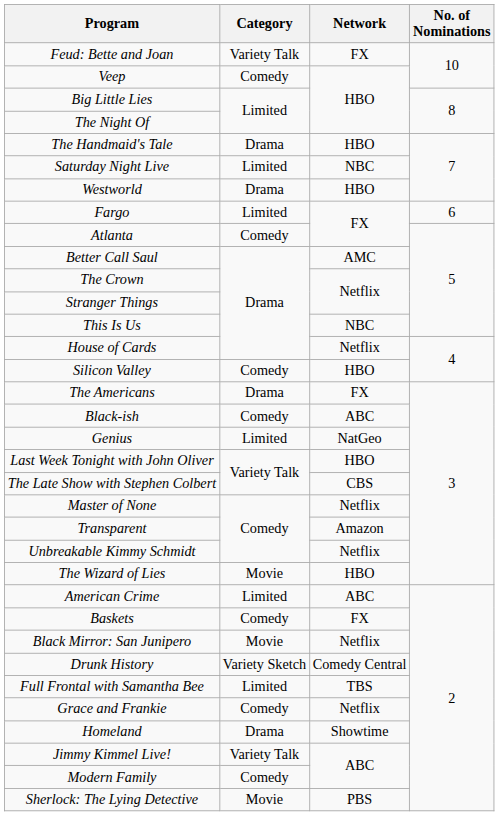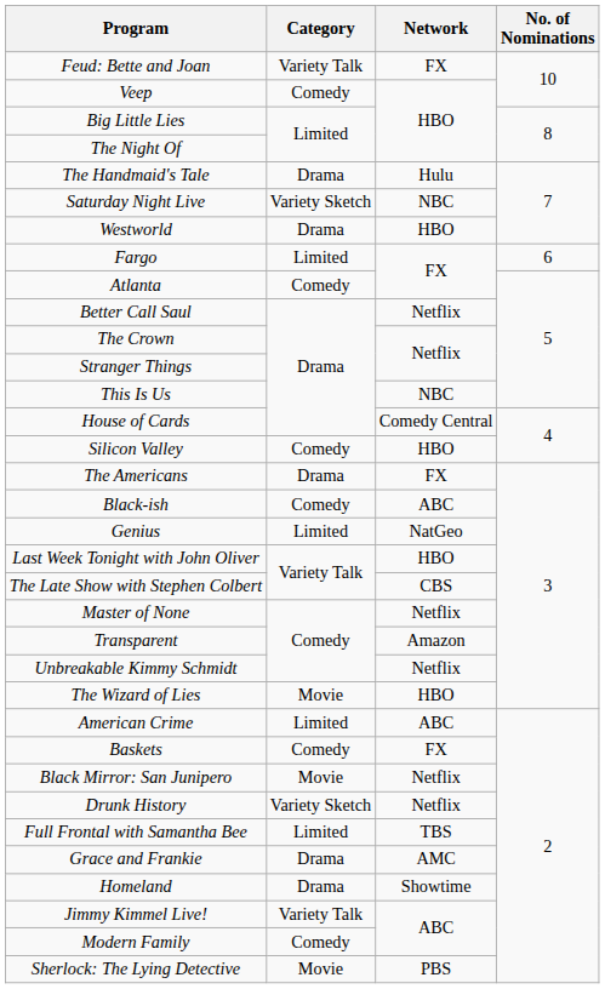The Handmaid's Tale | Network: HBO -> Hulu
Saturday Night Live | Category: Limited -> Variety Sketch
Better Call Saul | Network: AMC -> Netflix
House of Cards | Network: Netflix -> Comedy Central
Drunk History | Network: Comedy Central -> Netflix
Grace and Frankie | Category: Comedy -> Drama
Grace and Frankie | Network: Netflix -> AMC
